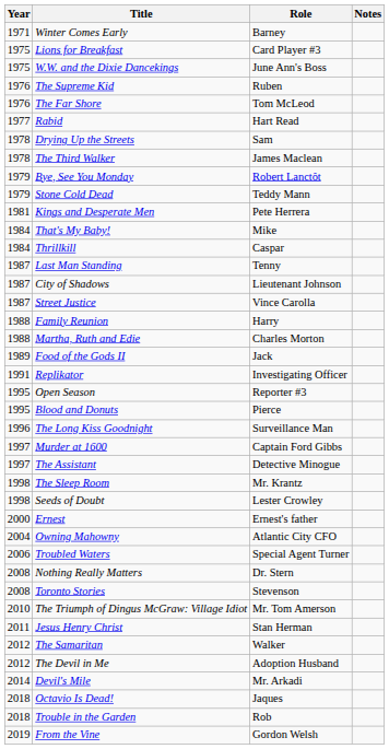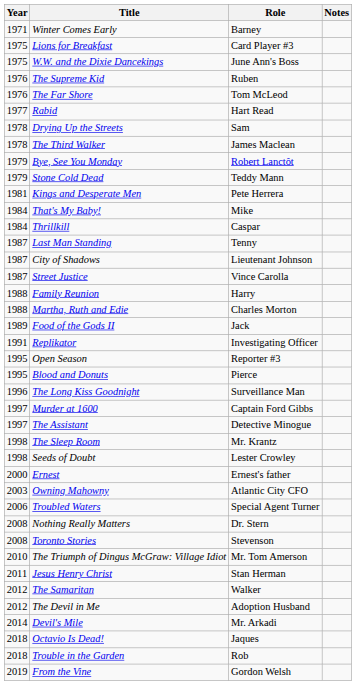Owning Mahowny | Year: 2004 -> 2003
